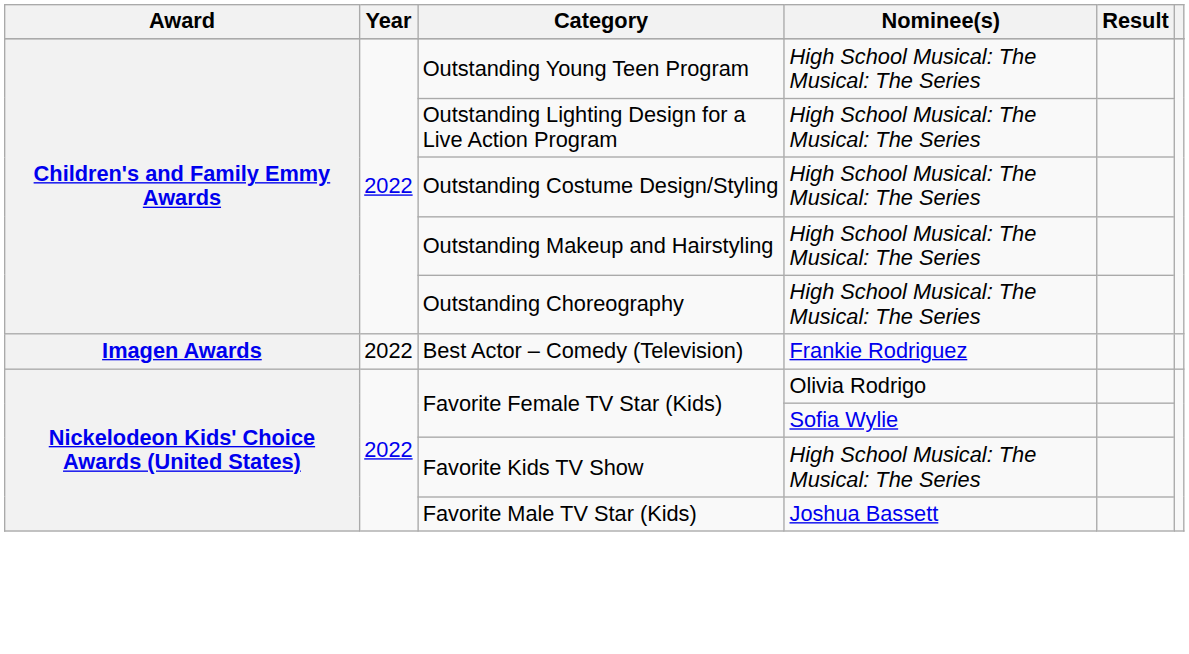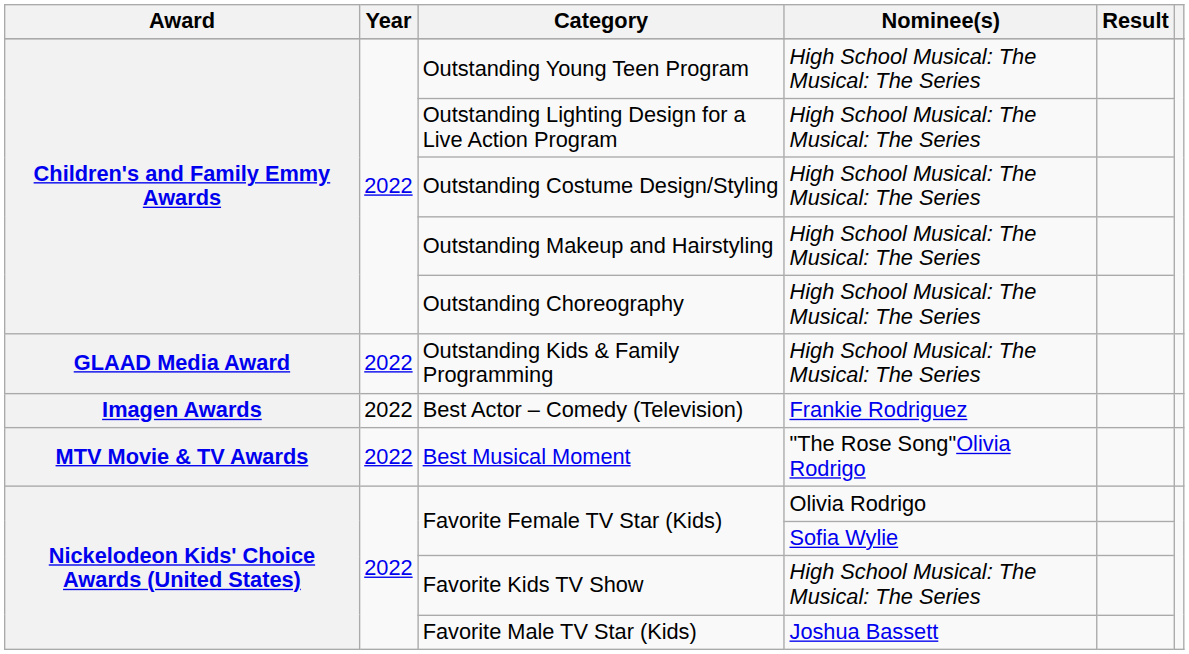+ row: GLAAD Media Award | 2022 | Outstanding Kids & Family Programming | High School Musical: The Musical: The Series
+ row: MTV Movie & TV Awards | 2022 | Best Musical Moment | "The Rose Song"Olivia Rodrigo
